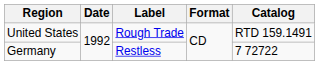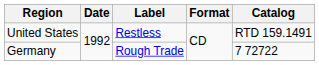United States | Label: Rough Trade -> Restless
Germany | Label: Restless -> Rough Trade
